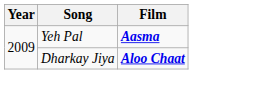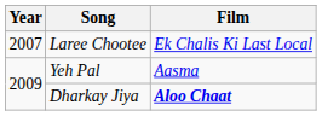+ row: 2007 | Laree Chootee | Ek Chalis Ki Last Local
Yeh Pal | Film: bold -> normal
